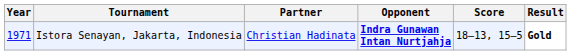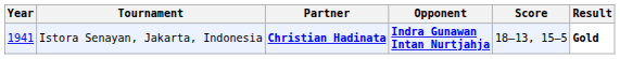Istora Senayan, Jakarta, Indonesia | Year: 1971 -> 1941
Istora Senayan, Jakarta, Indonesia | Partner: normal -> bold
